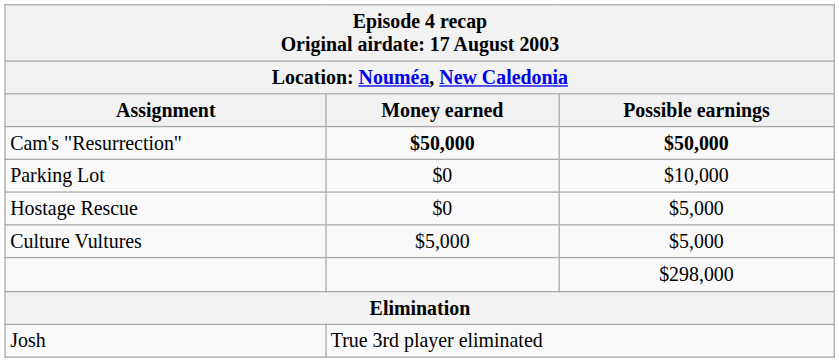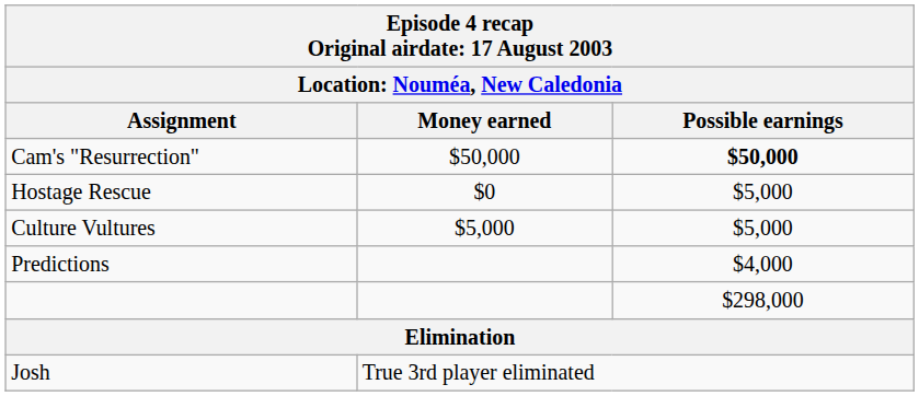Cam's "Resurrection" | Money earned: bold -> normal
- row: Parking Lot | $0 | $10,000
+ row: Predictions | $4,000
